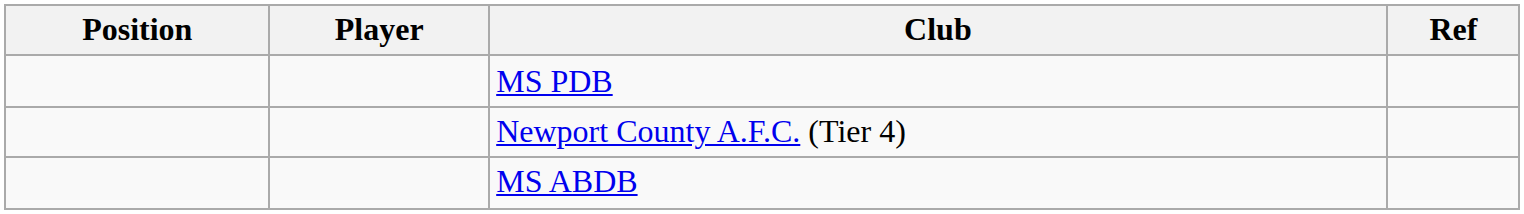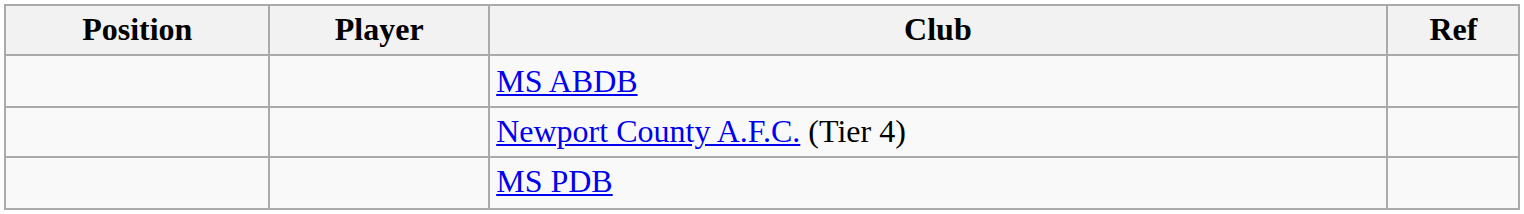rows swapped: MS PDB <-> MS ABDB
